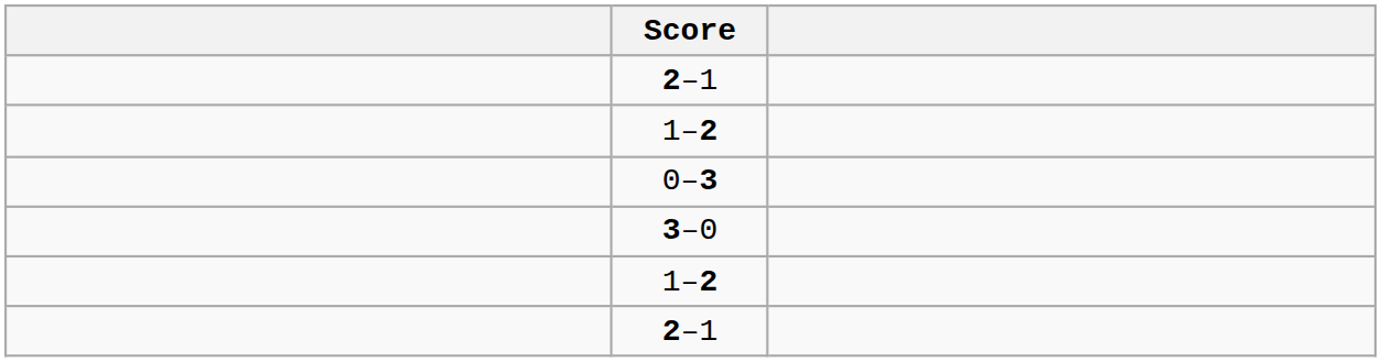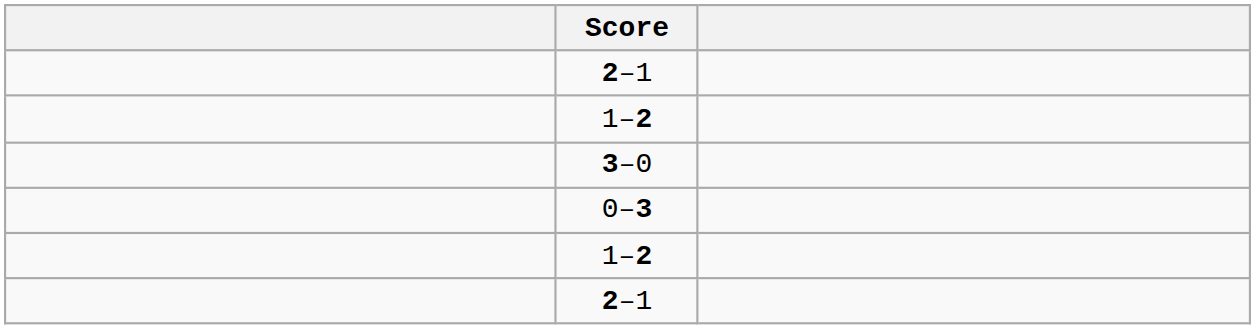rows swapped: 3–0 <-> 0–3
